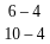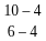rows swapped: 6 – 4 <-> 10 – 4
